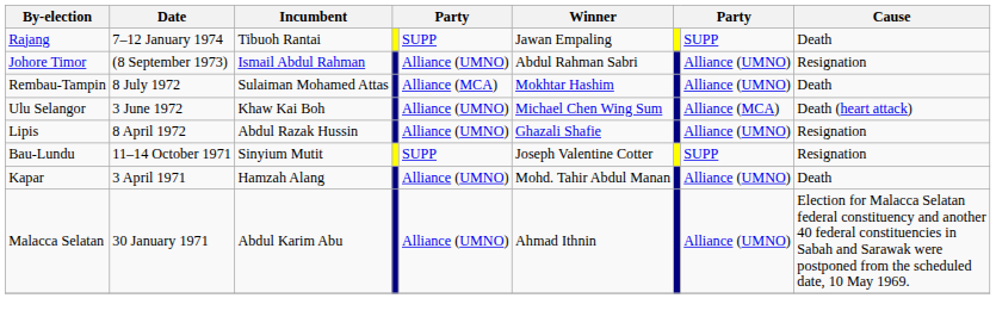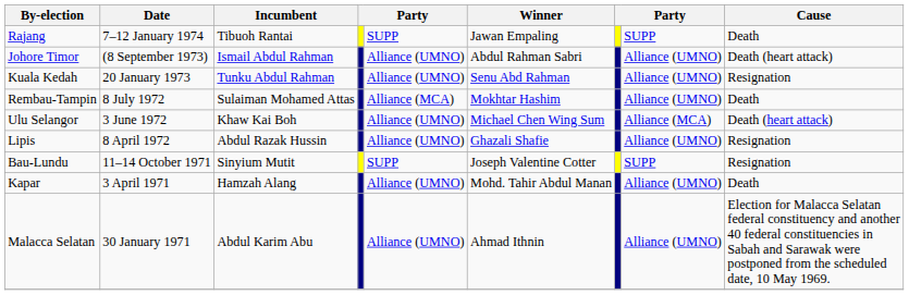Johore Timor | Cause: Resignation -> Death (heart attack)
+ row: Kuala Kedah | 20 January 1973 | Tunku Abdul Rahman | Alliance (UMNO) | Senu Abd Rahman | Alliance (UMNO) | Resignation
